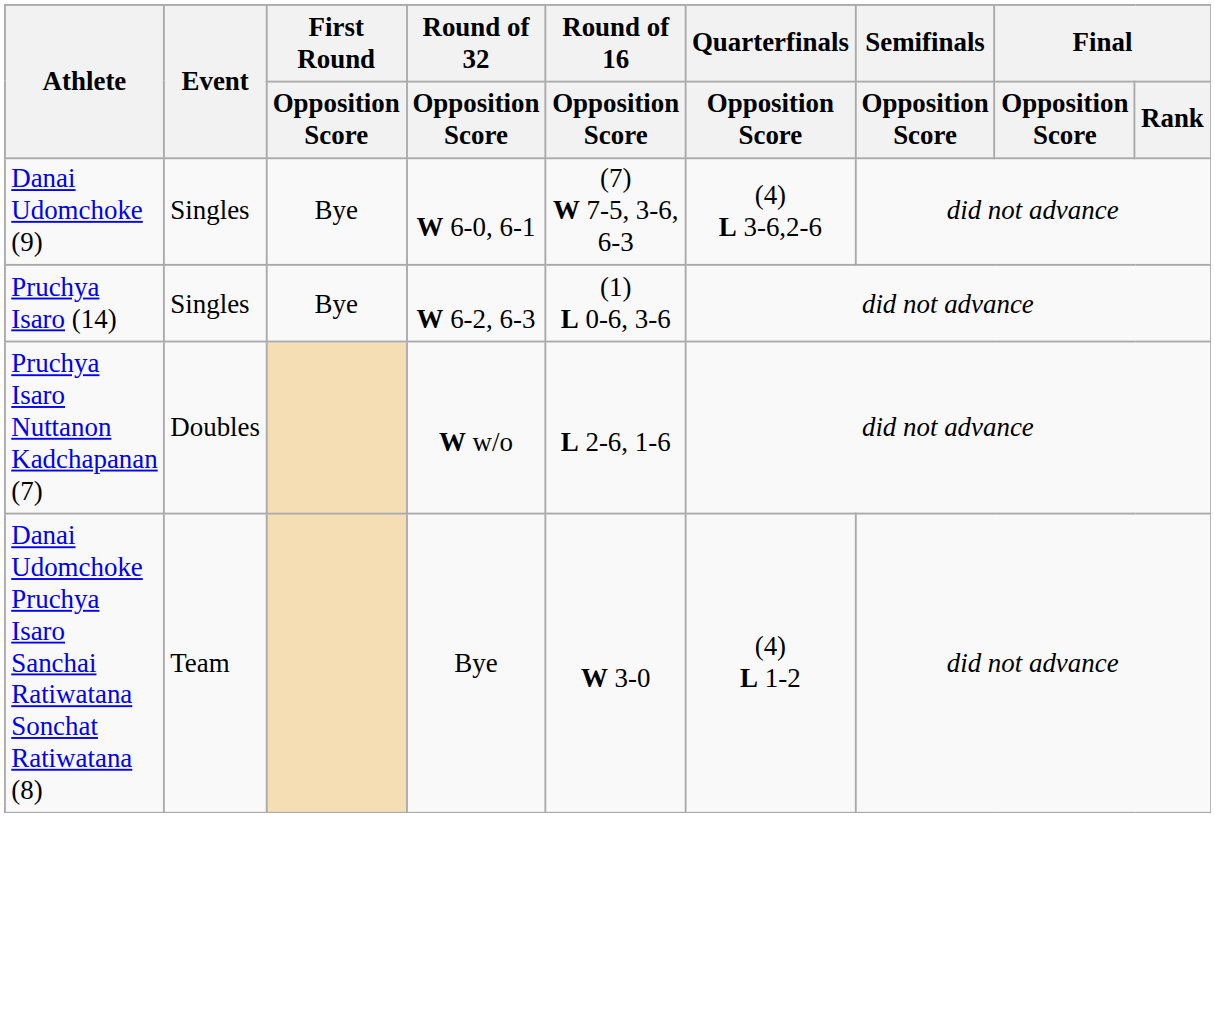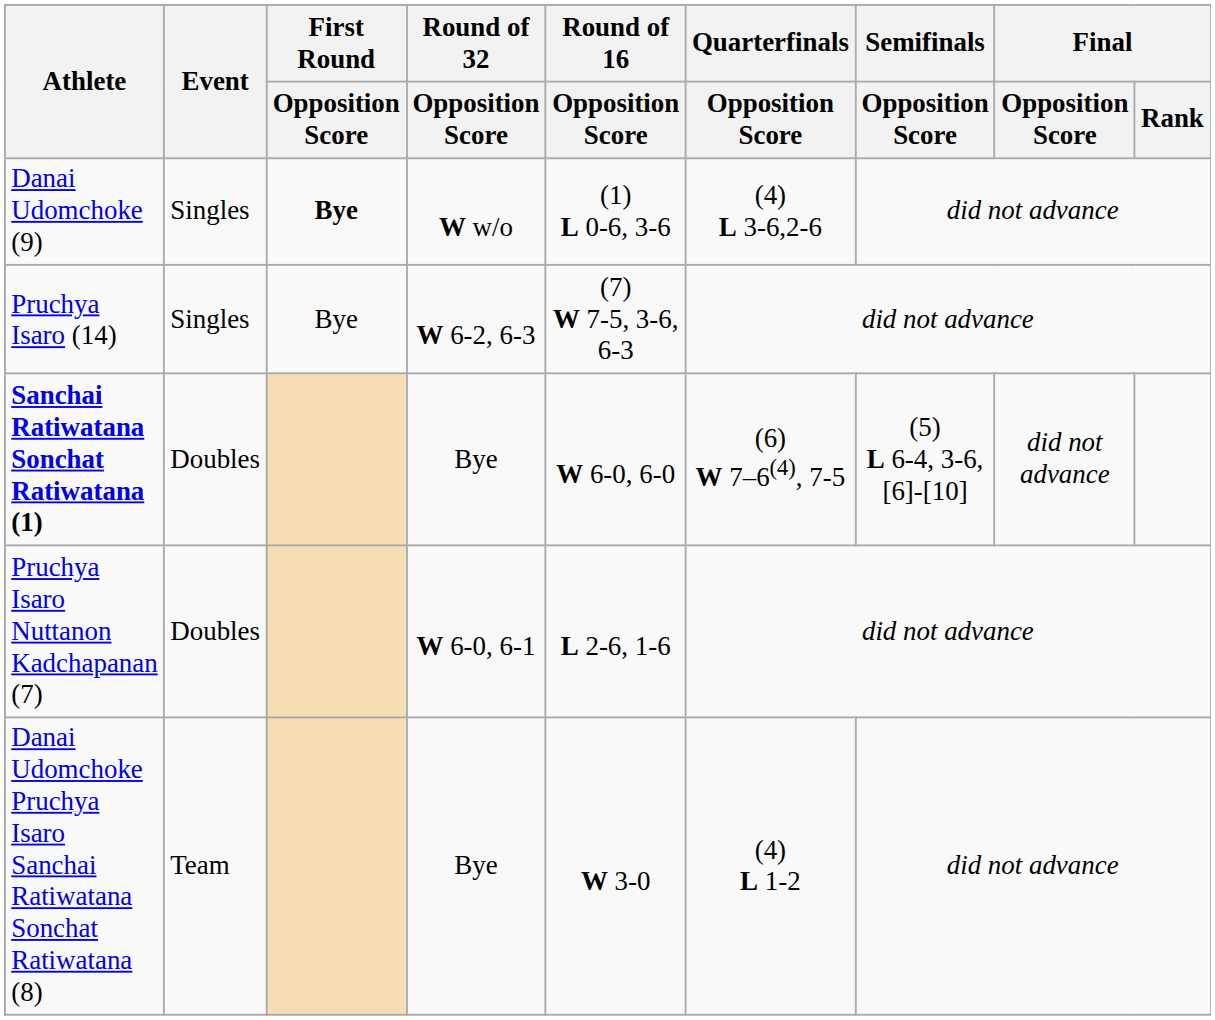Danai Udomchoke (9) | First Round / Opposition Score: normal -> bold
Danai Udomchoke (9) | Round of 32 / Opposition Score: W 6-0, 6-1 -> W w/o
Danai Udomchoke (9) | Round of 16 / Opposition Score: (7) W 7-5, 3-6, 6-3 -> (1) L 0-6, 3-6
Pruchya Isaro (14) | Round of 16 / Opposition Score: (1) L 0-6, 3-6 -> (7) W 7-5, 3-6, 6-3
+ row: Sanchai Ratiwatana Sonchat Ratiwatana (1) | Doubles | Bye | W 6-0, 6-0 | (6) W 7–6(4), 7-5 | (5) L 6-4, 3-6, [6]-[10] | did not advance
Pruchya Isaro Nuttanon Kadchapanan (7) | Round of 32 / Opposition Score: W w/o -> W 6-0, 6-1
